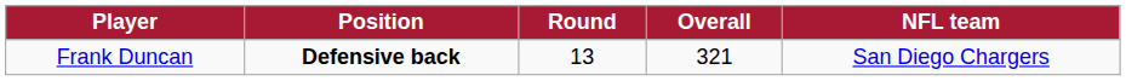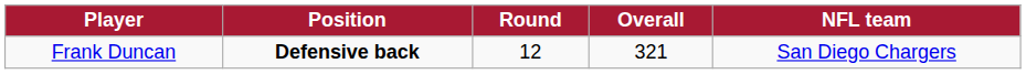Frank Duncan | Round: 13 -> 12
